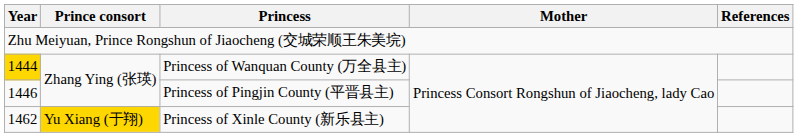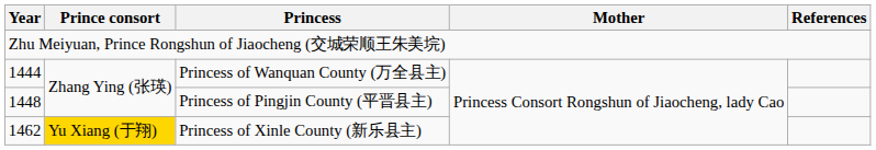Princess of Wanquan County (万全县主) | Year: gold background -> no background
Princess of Pingjin County (平晋县主) | Year: 1446 -> 1448
